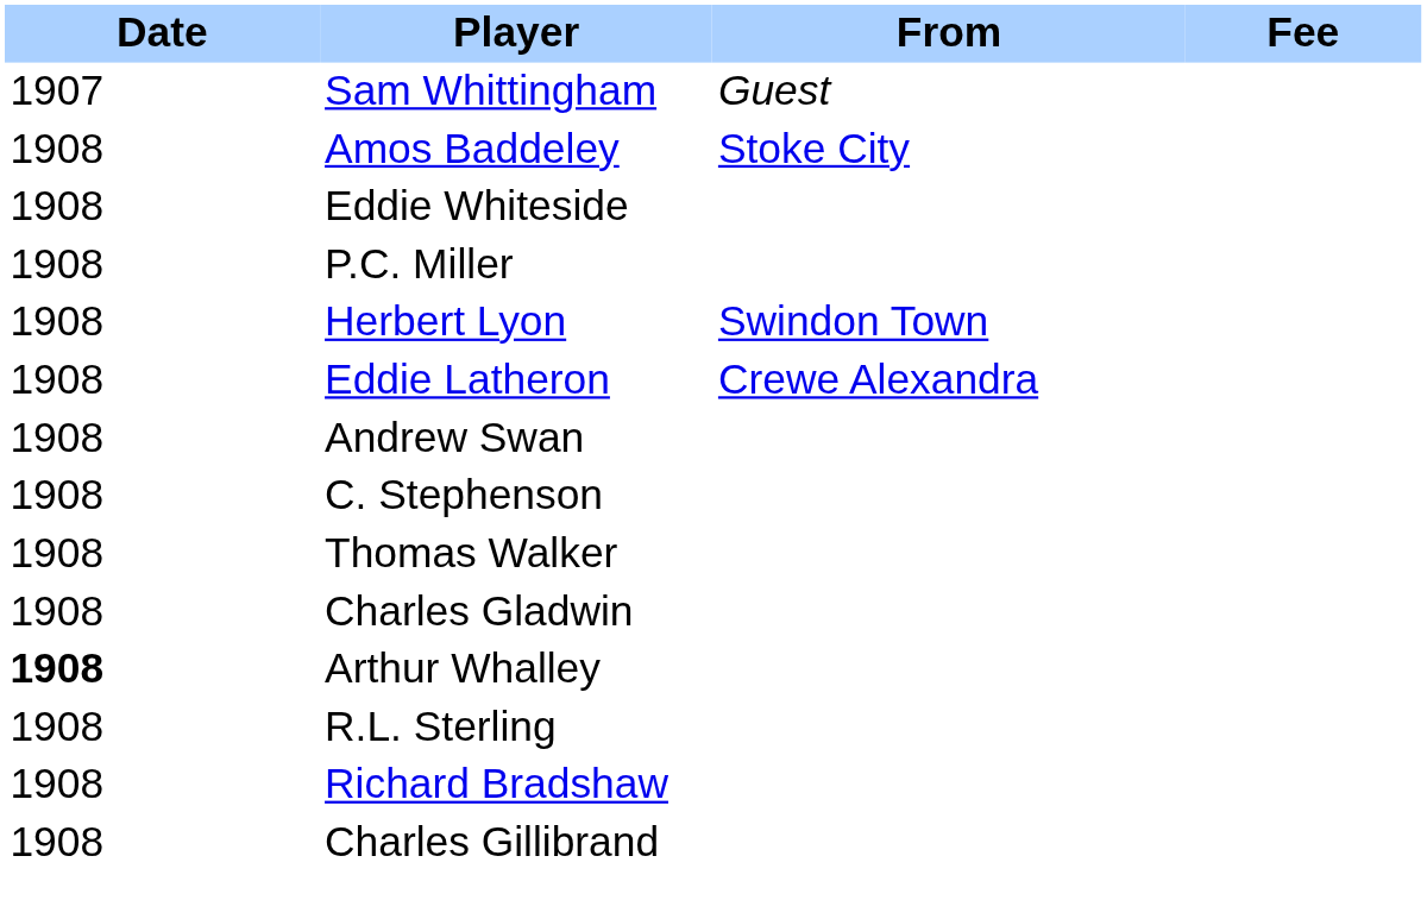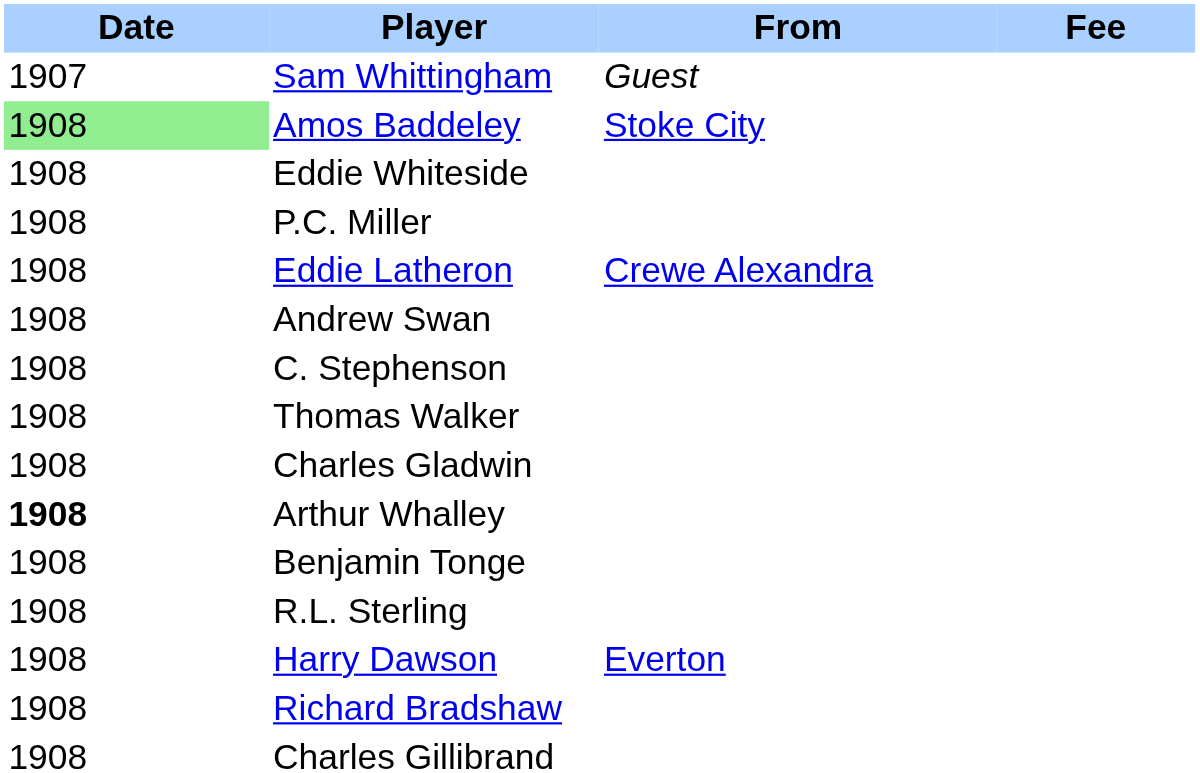Amos Baddeley | Date: no background -> lightgreen background
- row: 1908 | Herbert Lyon | Swindon Town
+ row: 1908 | Benjamin Tonge
+ row: 1908 | Harry Dawson | Everton
